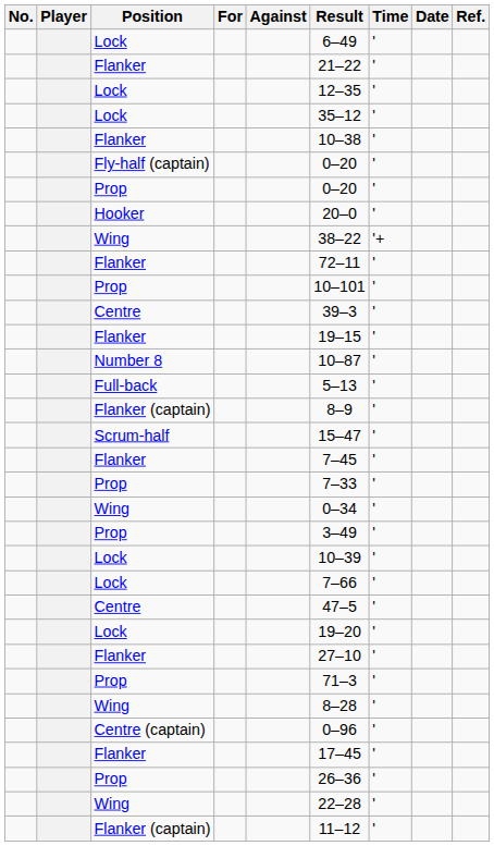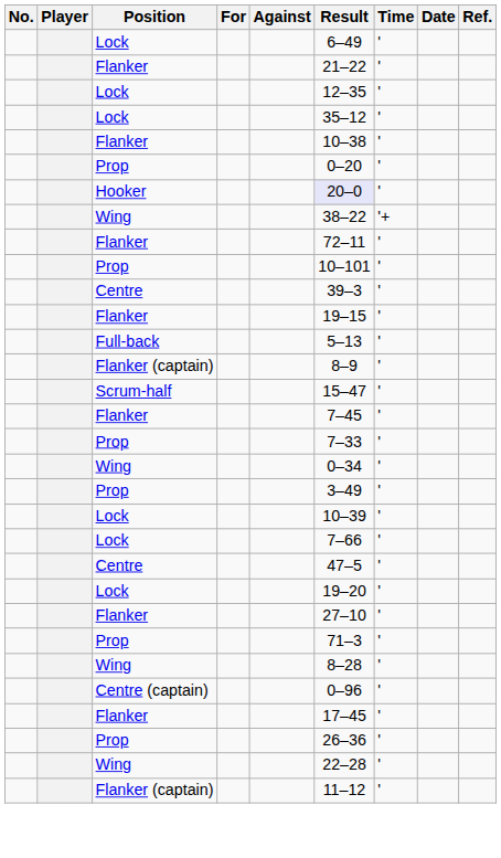- row: Fly-half (captain) | 0–20 | '
Hooker | Result: no background -> lavender background
- row: Number 8 | 10–87 | '
